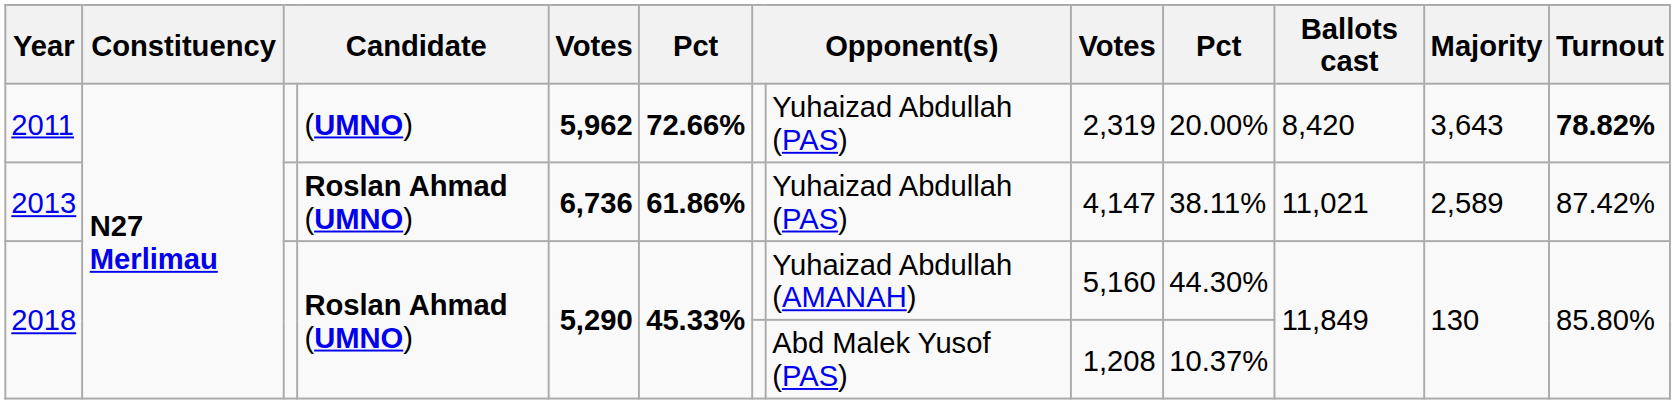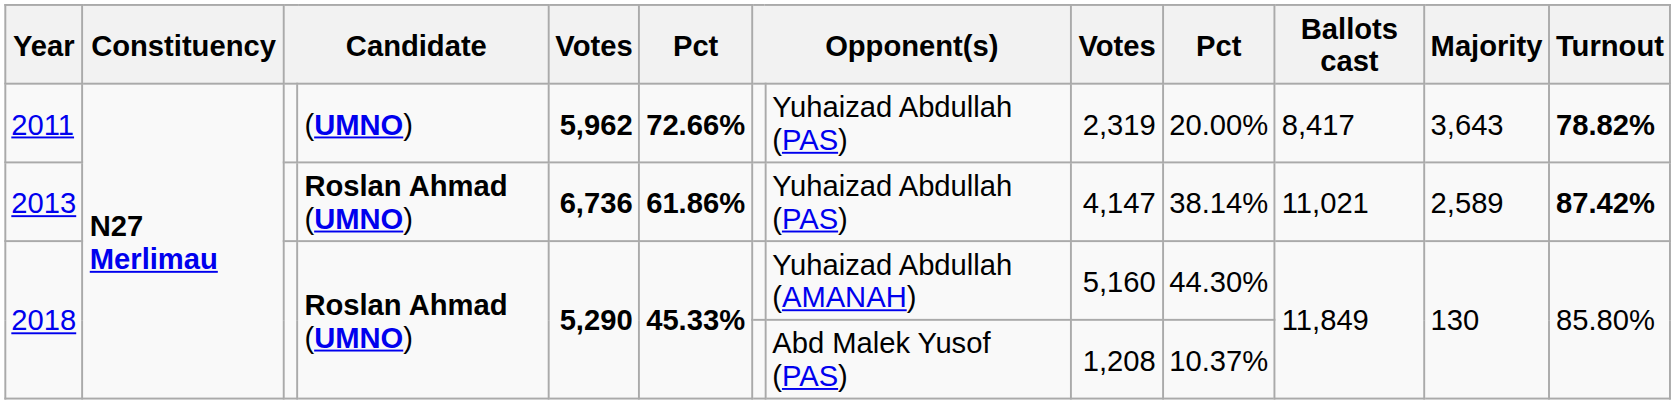2011 | Ballots cast: 8,420 -> 8,417
2013 | column 10: 38.11% -> 38.14%
2013 | Turnout: normal -> bold
